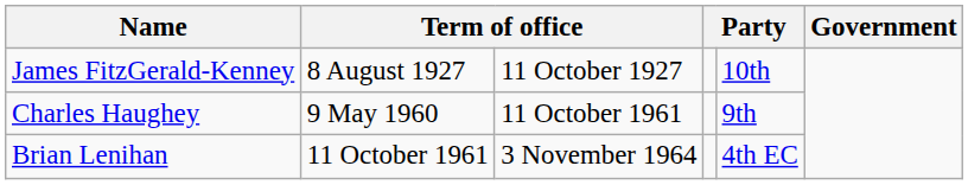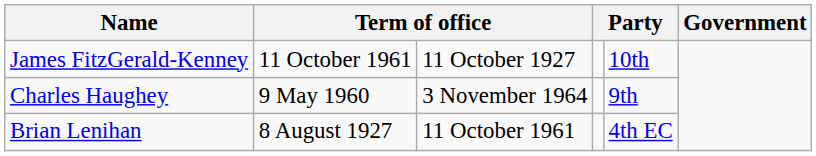James FitzGerald-Kenney | column 2: 8 August 1927 -> 11 October 1961
Charles Haughey | column 3: 11 October 1961 -> 3 November 1964
Brian Lenihan | column 2: 11 October 1961 -> 8 August 1927
Brian Lenihan | column 3: 3 November 1964 -> 11 October 1961
